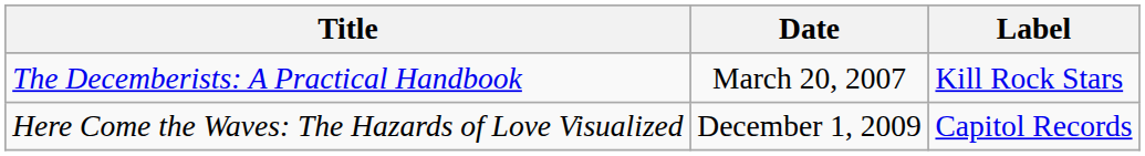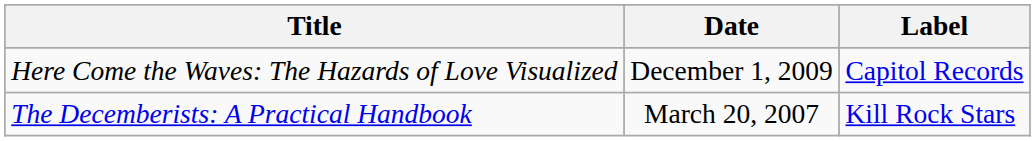rows swapped: The Decemberists: A Practical Handbook <-> Here Come the Waves: The Hazards of Love Visualized
